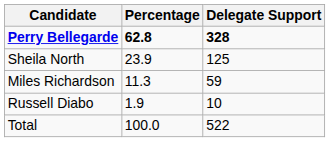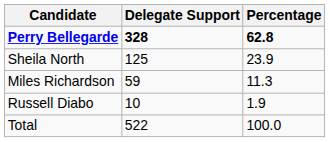columns swapped: Delegate Support <-> Percentage
